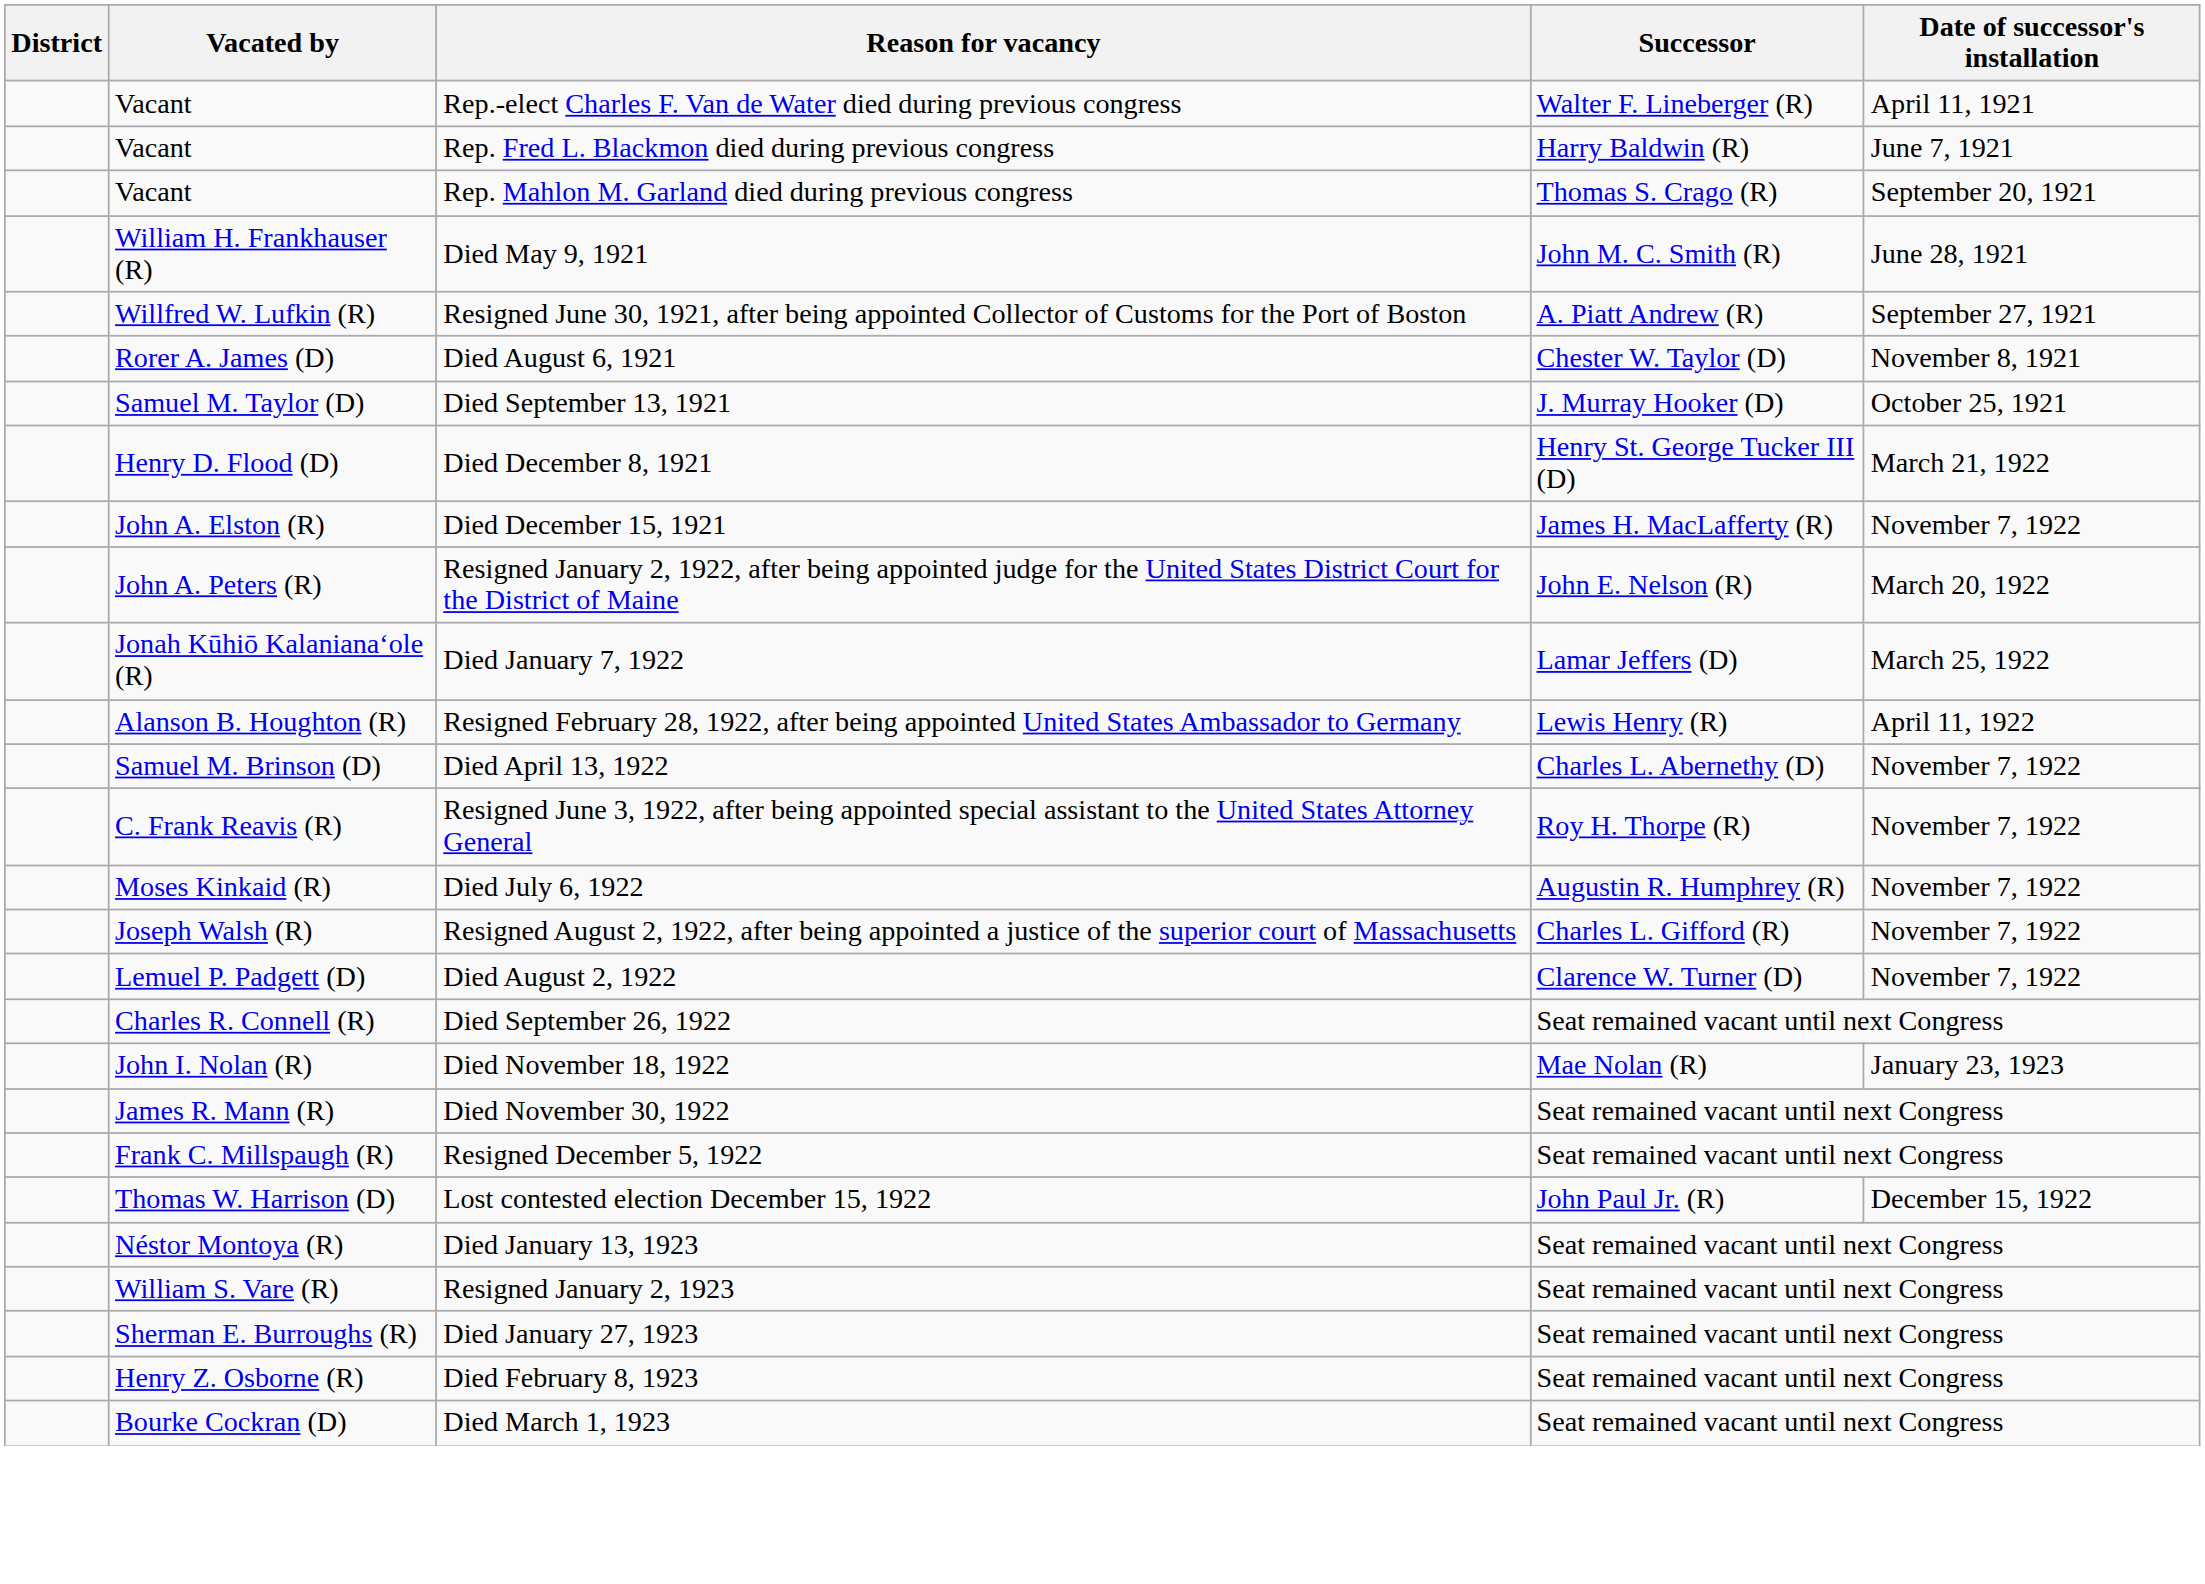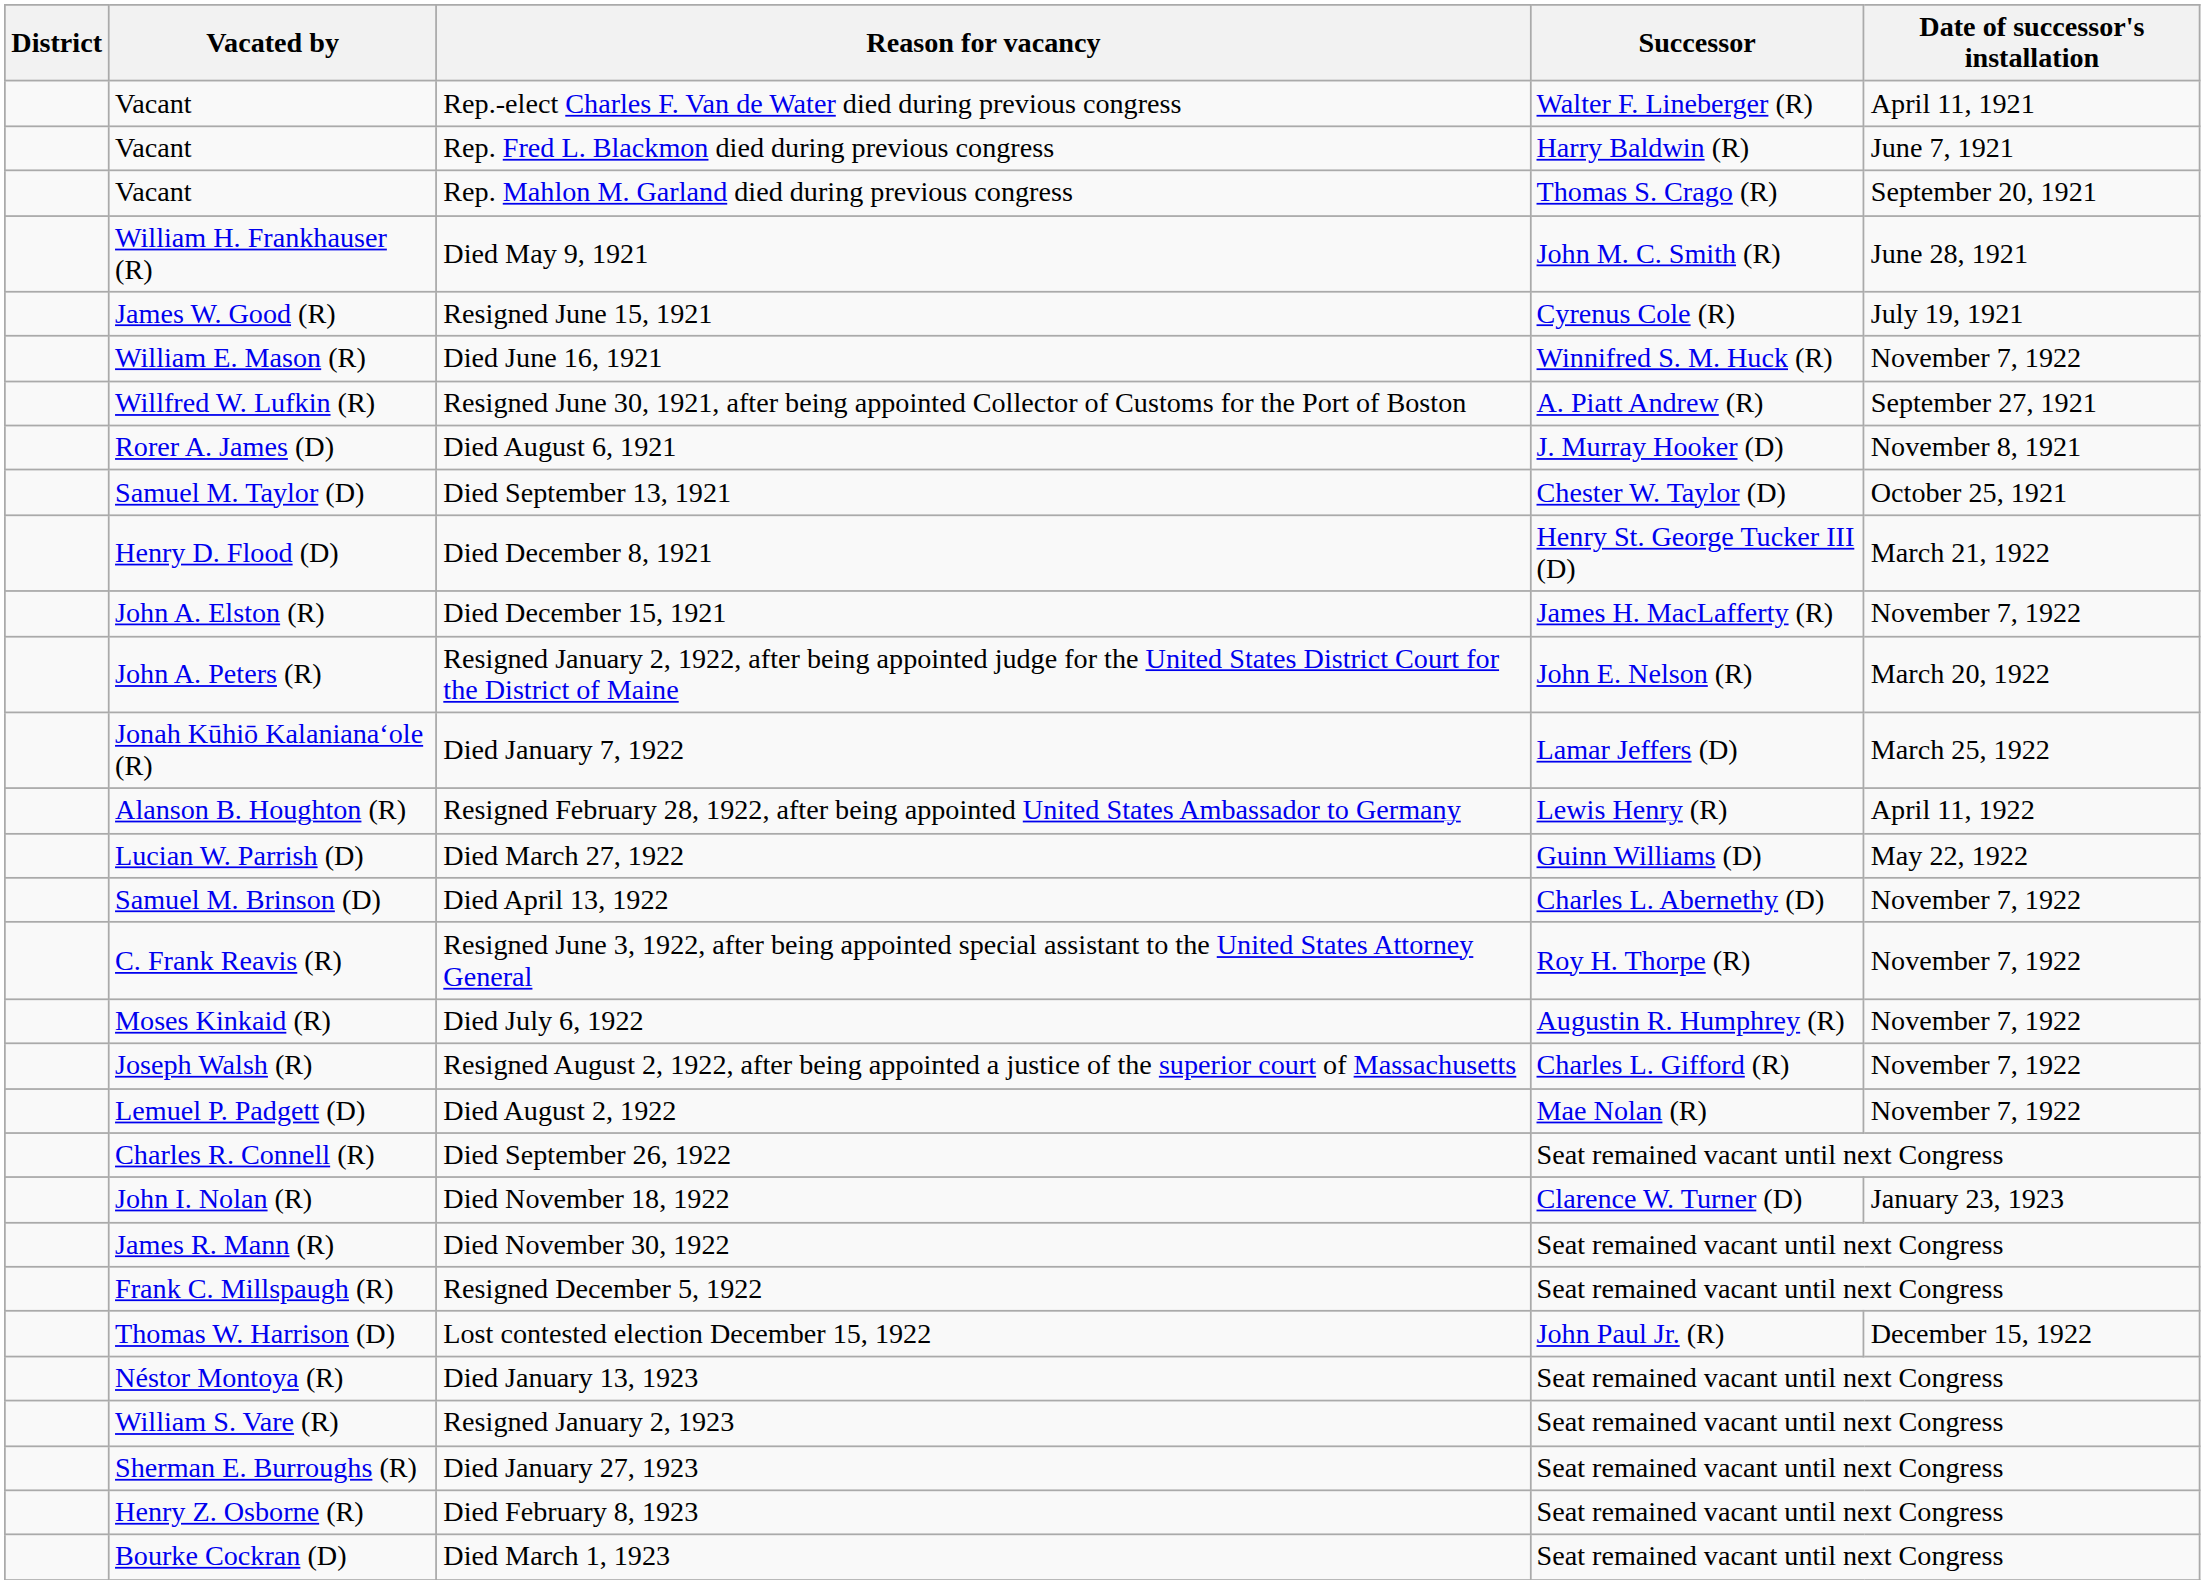+ row: James W. Good (R) | Resigned June 15, 1921 | Cyrenus Cole (R) | July 19, 1921
+ row: William E. Mason (R) | Died June 16, 1921 | Winnifred S. M. Huck (R) | November 7, 1922
Died August 6, 1921 | Successor: Chester W. Taylor (D) -> J. Murray Hooker (D)
Died September 13, 1921 | Successor: J. Murray Hooker (D) -> Chester W. Taylor (D)
+ row: Lucian W. Parrish (D) | Died March 27, 1922 | Guinn Williams (D) | May 22, 1922
Died August 2, 1922 | Successor: Clarence W. Turner (D) -> Mae Nolan (R)
Died November 18, 1922 | Successor: Mae Nolan (R) -> Clarence W. Turner (D)
